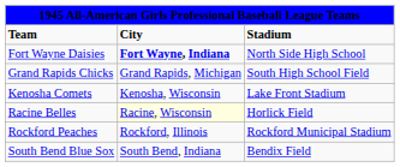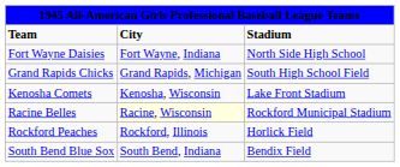Fort Wayne Daisies | column 2: bold -> normal
Racine Belles | column 3: Horlick Field -> Rockford Municipal Stadium
Rockford Peaches | column 3: Rockford Municipal Stadium -> Horlick Field
